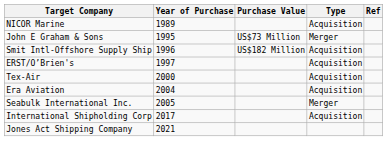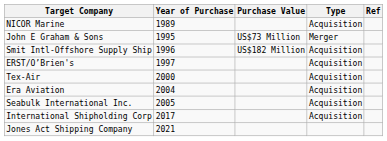Seabulk International Inc. | Type: Merger -> Acquisition
